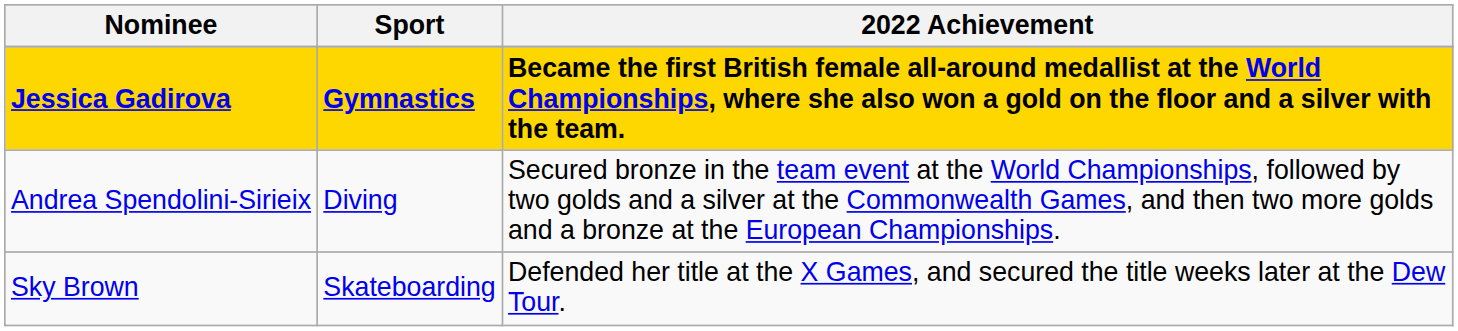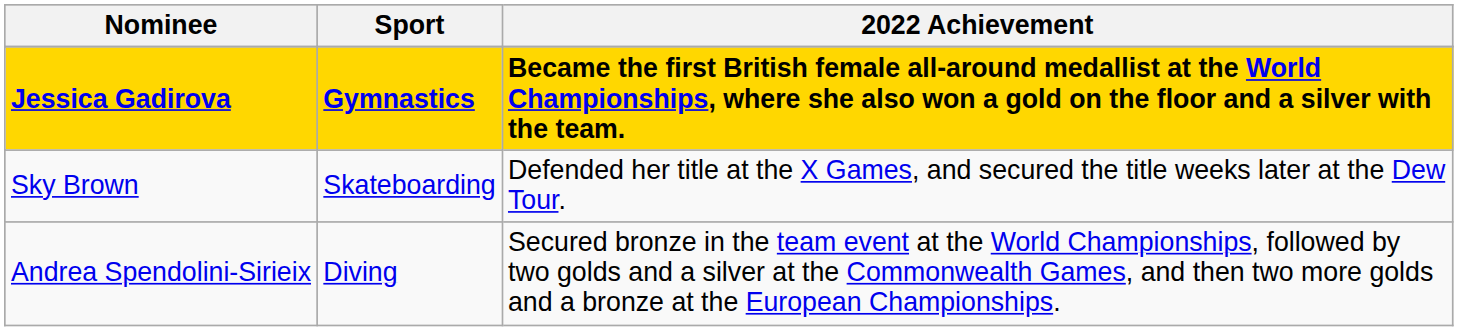rows swapped: Sky Brown <-> Andrea Spendolini-Sirieix
